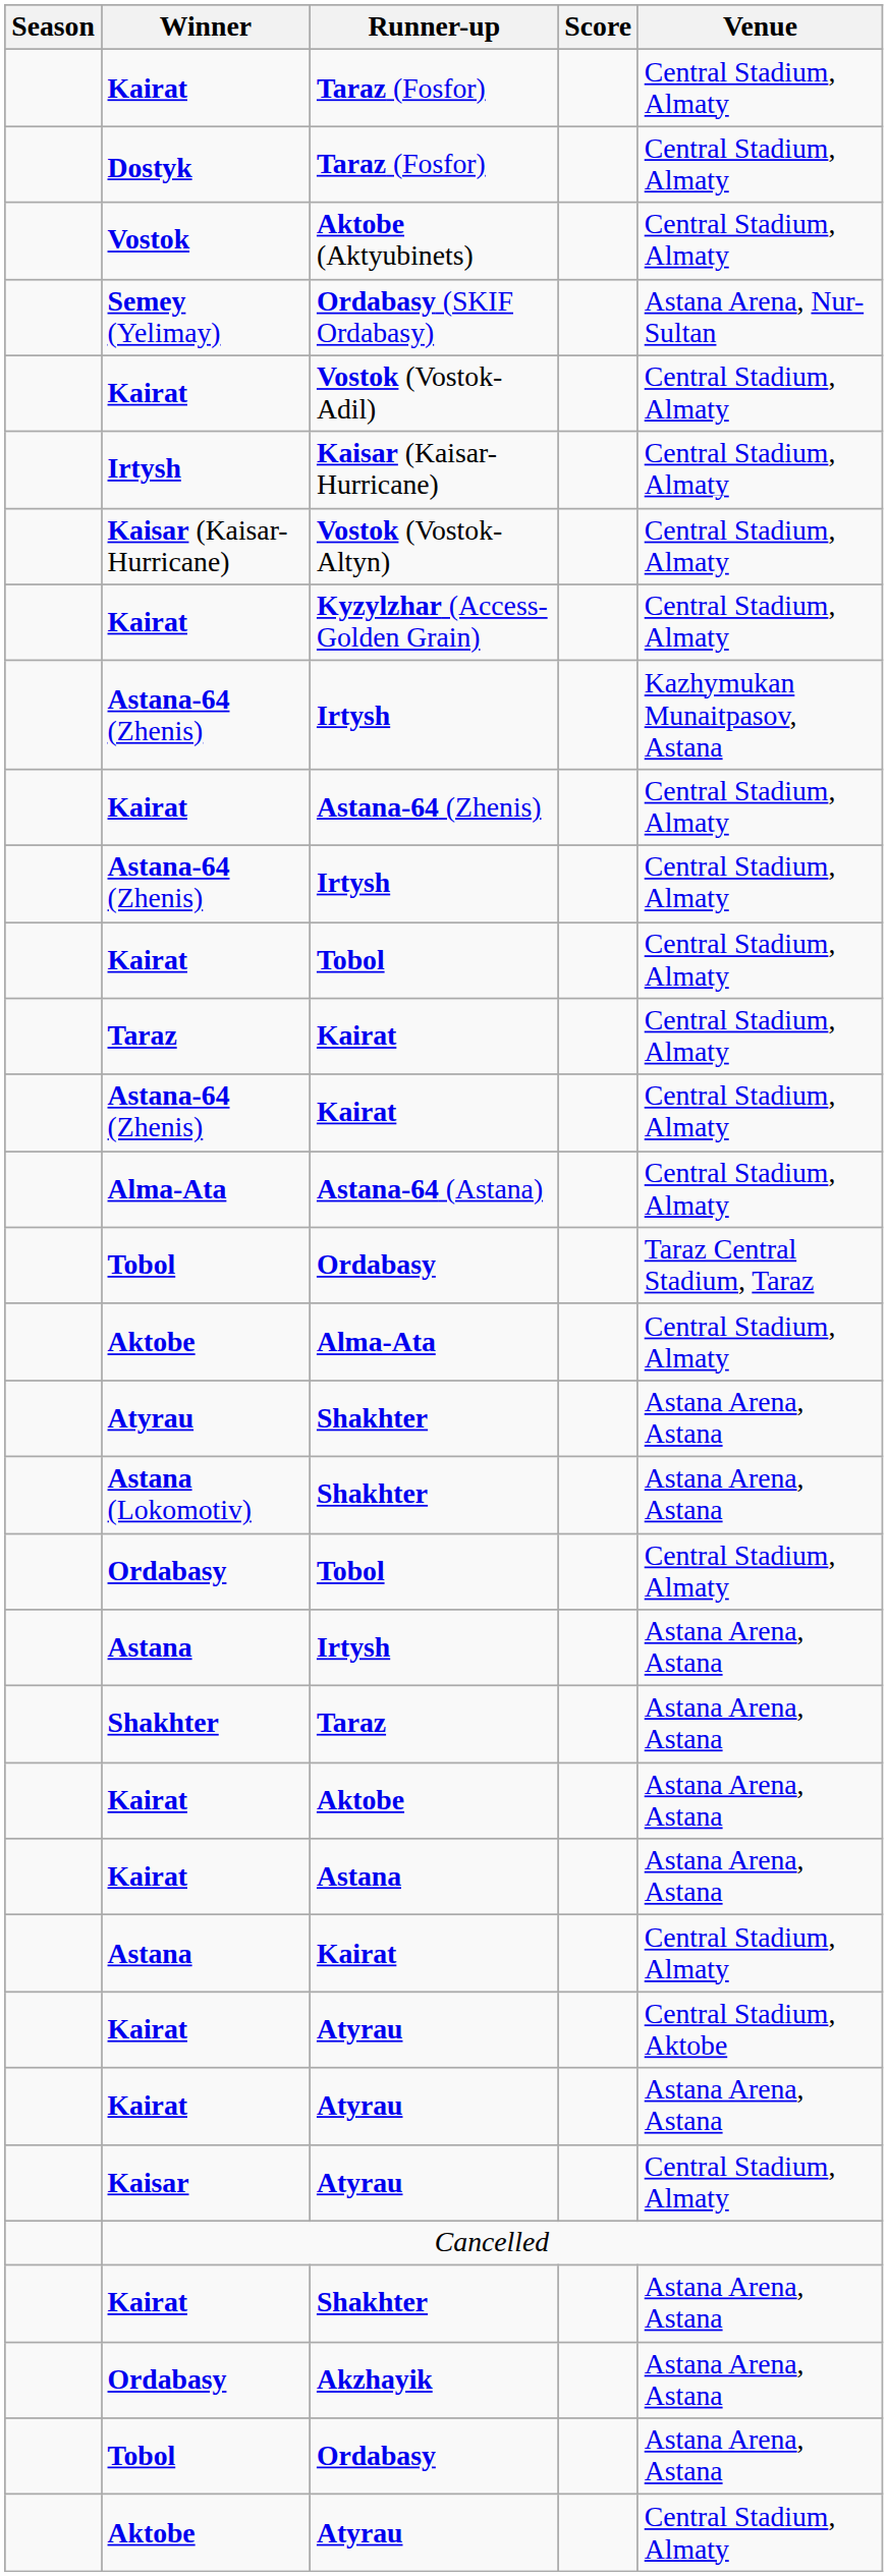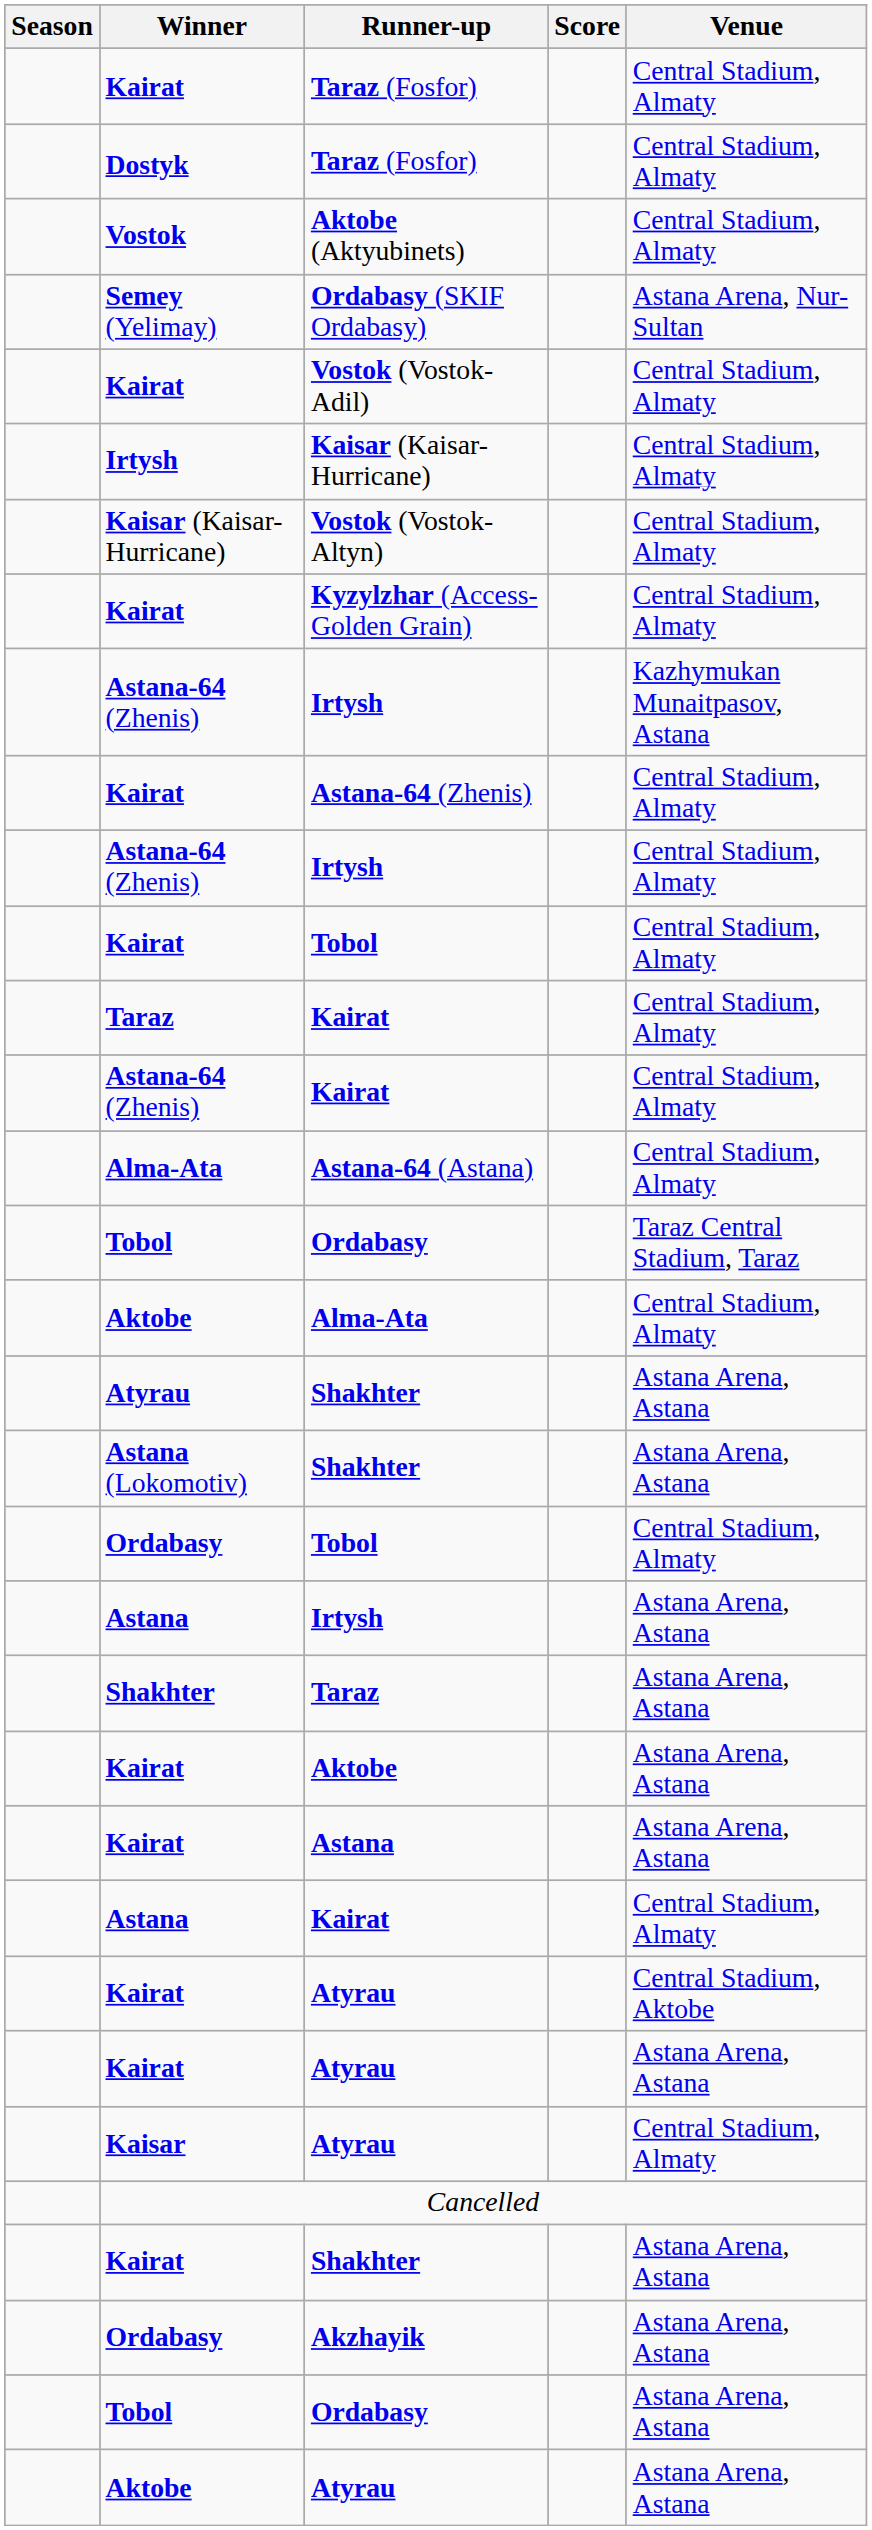Aktobe / Atyrau | Venue: Central Stadium, Almaty -> Astana Arena, Astana
